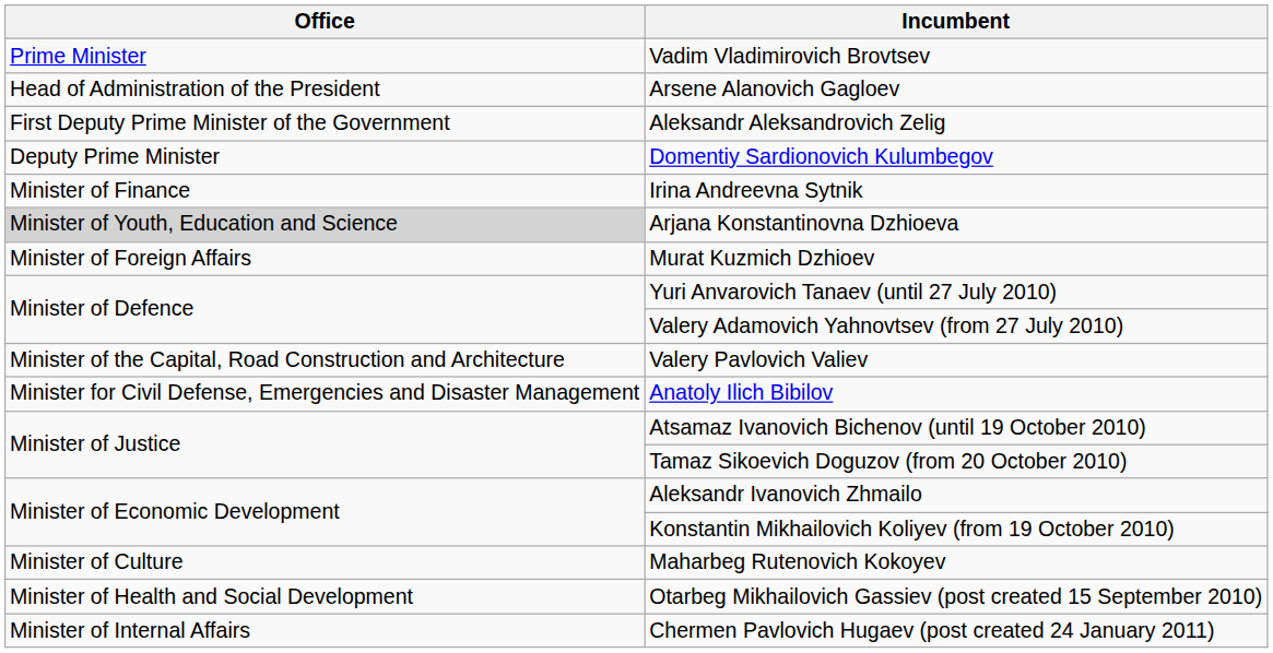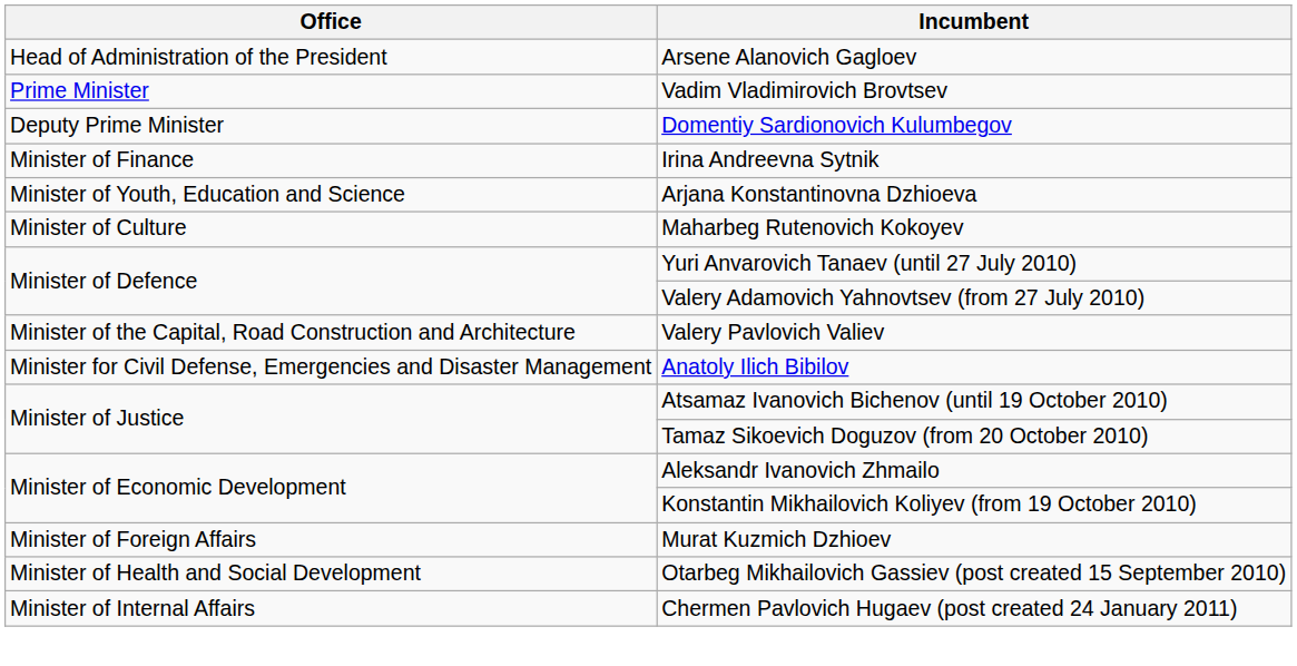rows swapped: Vadim Vladimirovich Brovtsev <-> Arsene Alanovich Gagloev
- row: First Deputy Prime Minister of the Government | Aleksandr Aleksandrovich Zelig
Arjana Konstantinovna Dzhioeva | Office: lightgrey background -> no background
rows swapped: Murat Kuzmich Dzhioev <-> Maharbeg Rutenovich Kokoyev
